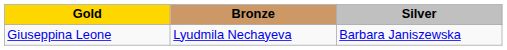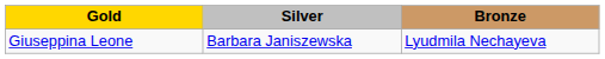columns swapped: Silver <-> Bronze
